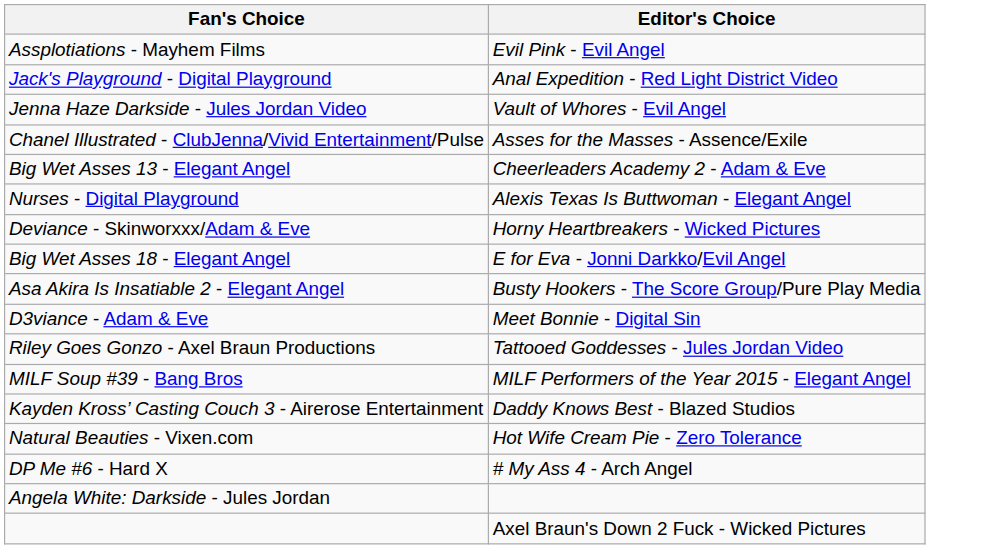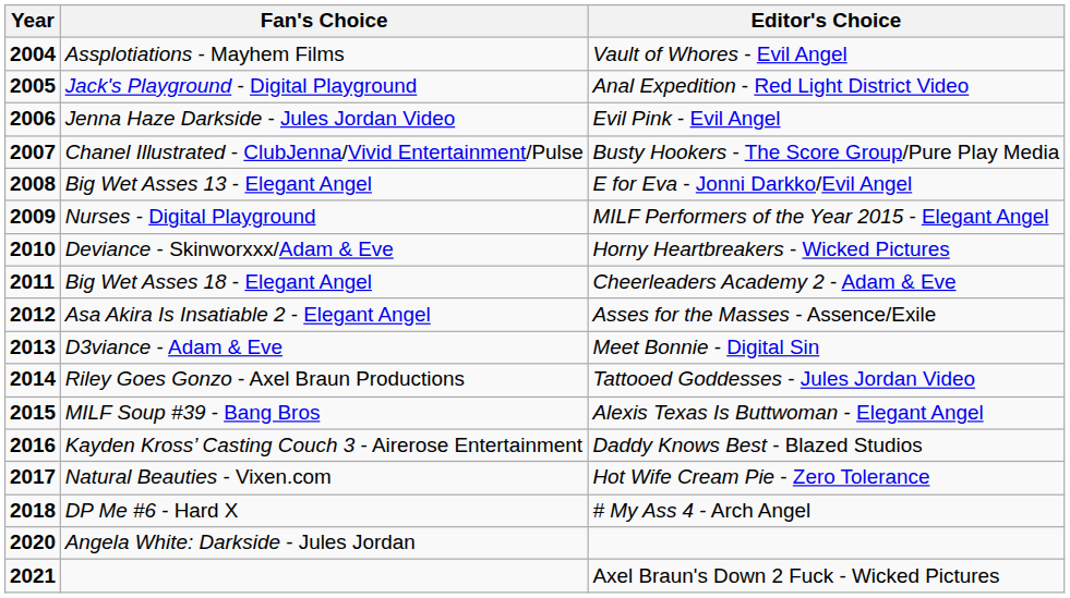+ column: Year | 2004 | 2005 | 2006 | 2007 | 2008 | 2009 | 2010 | 2011 | 2012 | 2013 | 2014 | 2015 | 2016 | 2017 | 2018 | 2020 | 2021
Assplotiations - Mayhem Films | Editor's Choice: Evil Pink - Evil Angel -> Vault of Whores - Evil Angel
Jenna Haze Darkside - Jules Jordan Video | Editor's Choice: Vault of Whores - Evil Angel -> Evil Pink - Evil Angel
Chanel Illustrated - ClubJenna/Vivid Entertainment/Pulse | Editor's Choice: Asses for the Masses - Assence/Exile -> Busty Hookers - The Score Group/Pure Play Media
Big Wet Asses 13 - Elegant Angel | Editor's Choice: Cheerleaders Academy 2 - Adam & Eve -> E for Eva - Jonni Darkko/Evil Angel
Nurses - Digital Playground | Editor's Choice: Alexis Texas Is Buttwoman - Elegant Angel -> MILF Performers of the Year 2015 - Elegant Angel
Big Wet Asses 18 - Elegant Angel | Editor's Choice: E for Eva - Jonni Darkko/Evil Angel -> Cheerleaders Academy 2 - Adam & Eve
Asa Akira Is Insatiable 2 - Elegant Angel | Editor's Choice: Busty Hookers - The Score Group/Pure Play Media -> Asses for the Masses - Assence/Exile
MILF Soup #39 - Bang Bros | Editor's Choice: MILF Performers of the Year 2015 - Elegant Angel -> Alexis Texas Is Buttwoman - Elegant Angel
